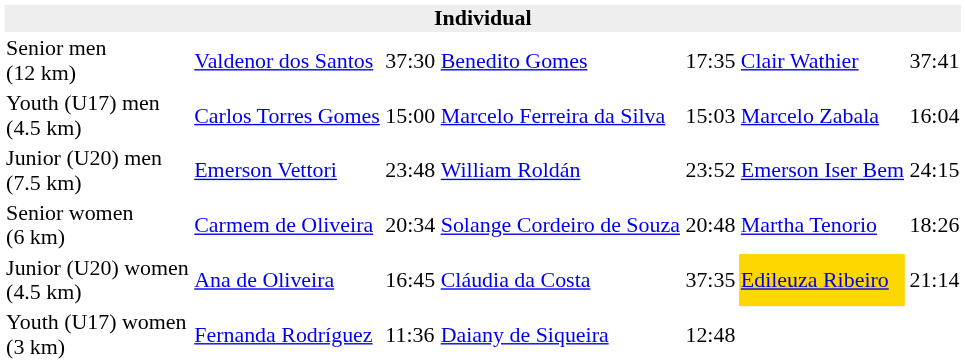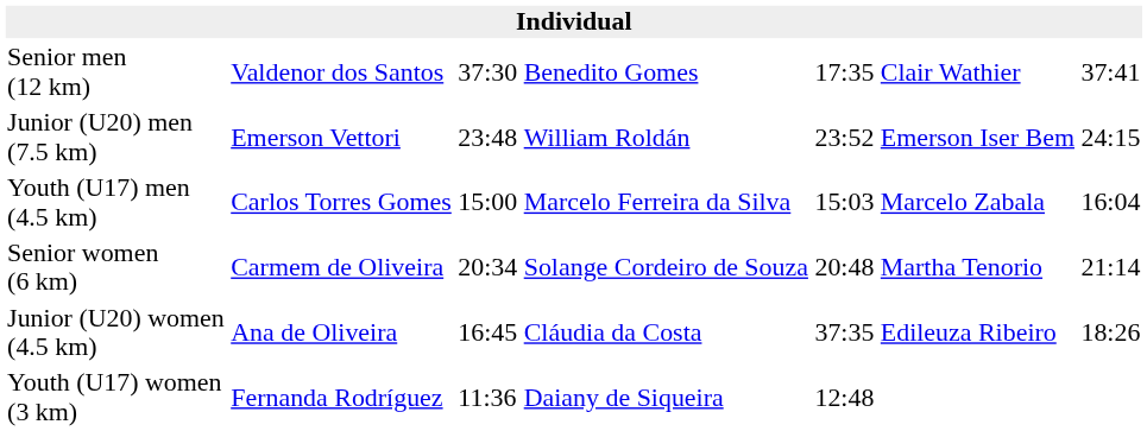rows swapped: Junior (U20) men (7.5 km) <-> Youth (U17) men (4.5 km)
Senior women (6 km) | column 7: 18:26 -> 21:14
Junior (U20) women (4.5 km) | column 6: gold background -> no background
Junior (U20) women (4.5 km) | column 7: 21:14 -> 18:26
